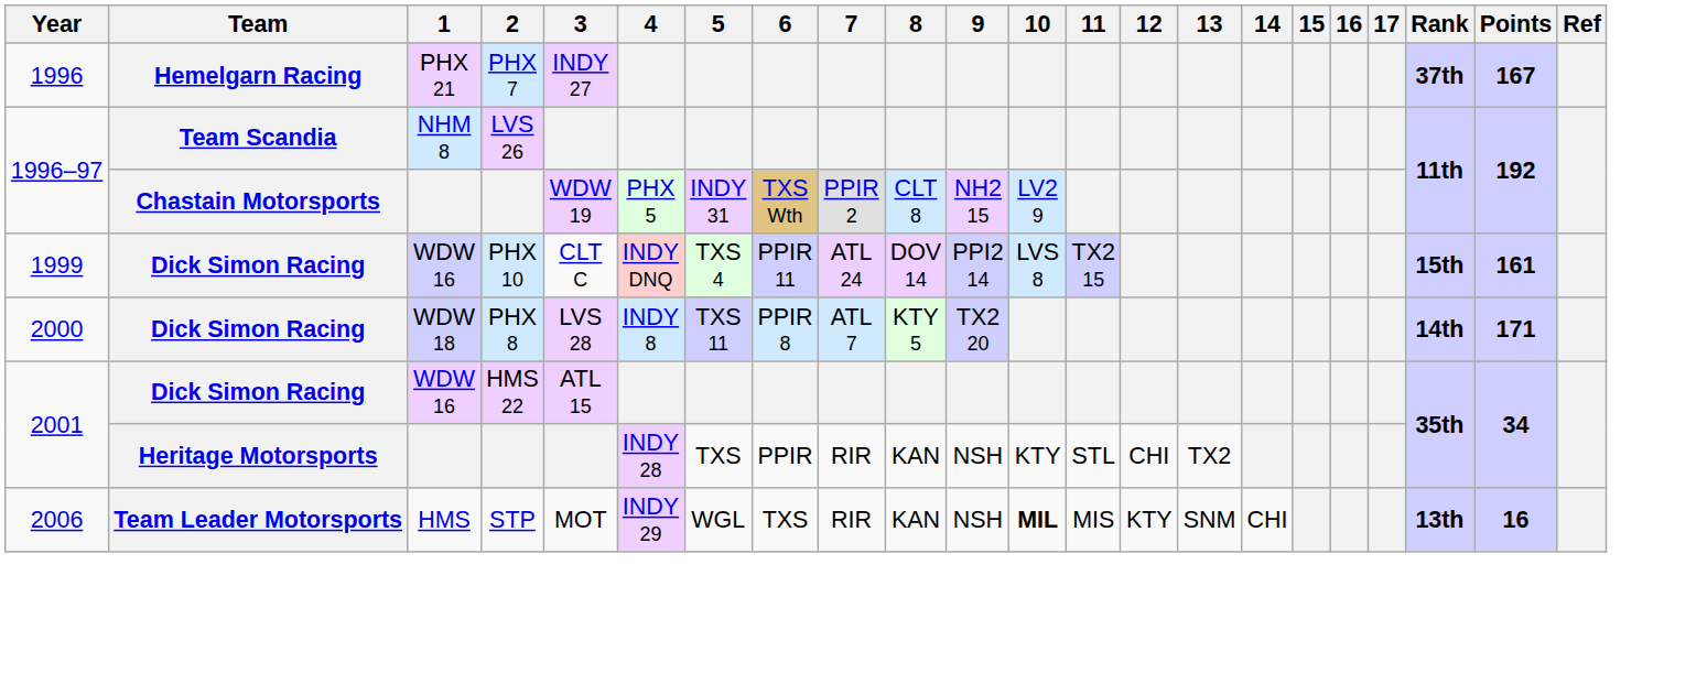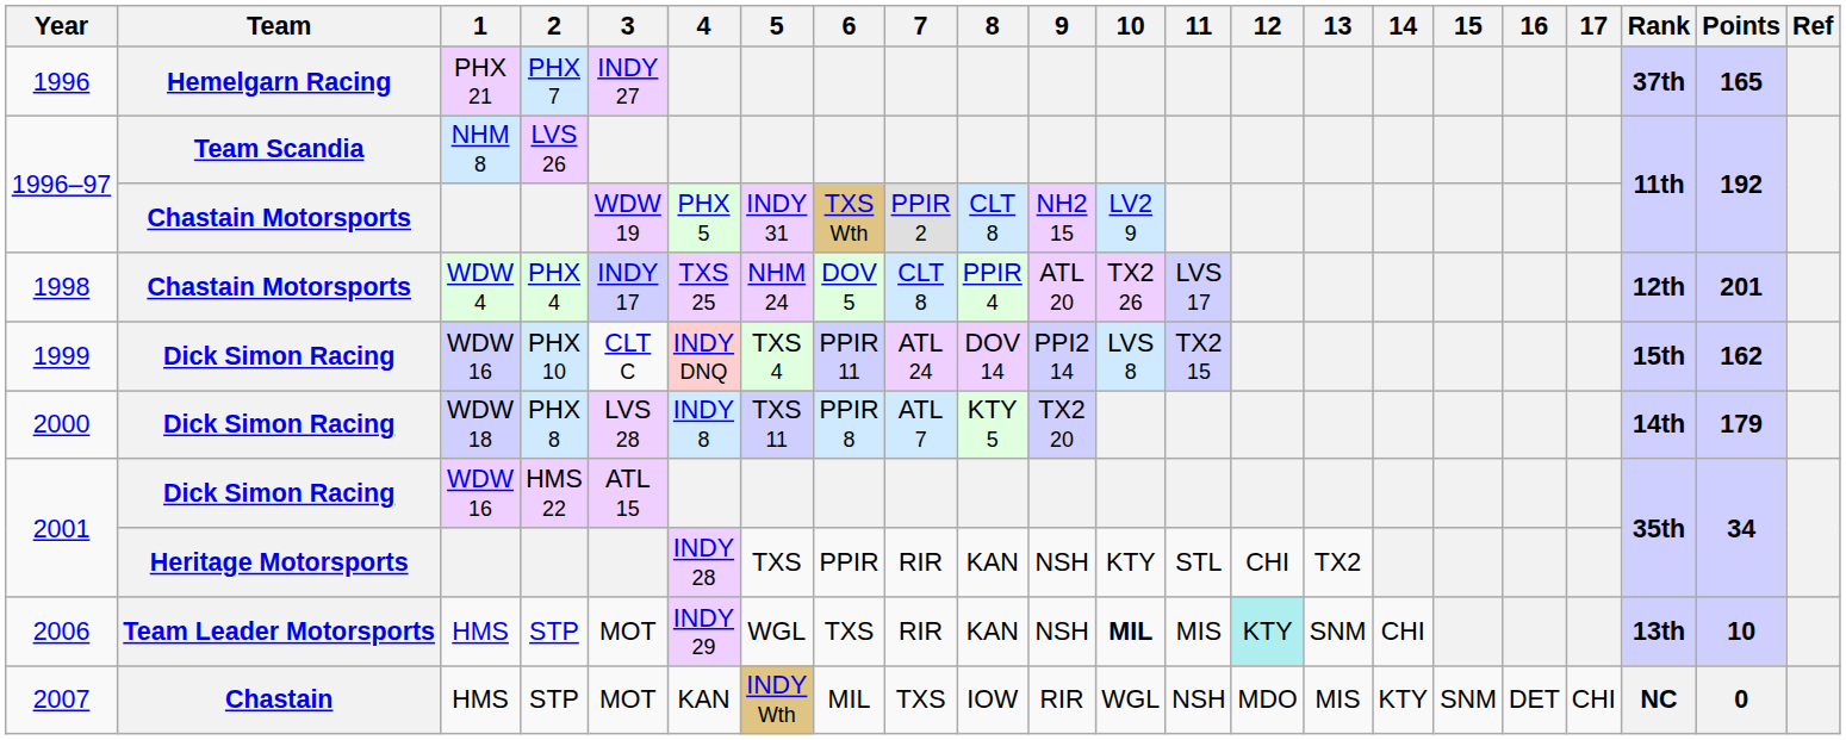1996 | Points: 167 -> 165
+ row: 1998 | Chastain Motorsports | WDW 4 | PHX 4 | INDY 17 | TXS 25 | NHM 24 | DOV 5 | CLT 8 | PPIR 4 | ATL 20 | TX2 26 | LVS 17 | 12th | 201
1999 | Points: 161 -> 162
2000 | Points: 171 -> 179
2006 | 12: no background -> paleturquoise background
2006 | Points: 16 -> 10
+ row: 2007 | Chastain | HMS | STP | MOT | KAN | INDY Wth | MIL | TXS | IOW | RIR | WGL | NSH | MDO | MIS | KTY | SNM | DET | CHI | NC | 0
